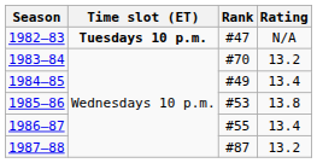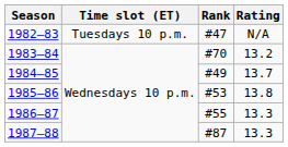1982–83 | Time slot (ET): bold -> normal
1984–85 | Rating: 13.4 -> 13.7
1986–87 | Rating: 13.4 -> 13.3
1987–88 | Rating: 13.2 -> 13.3
